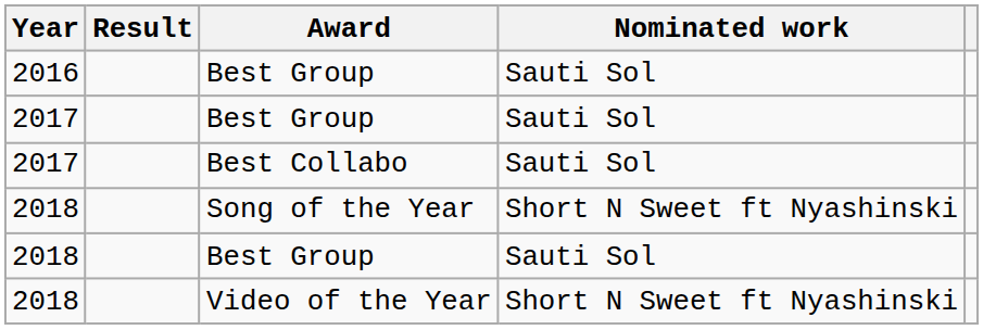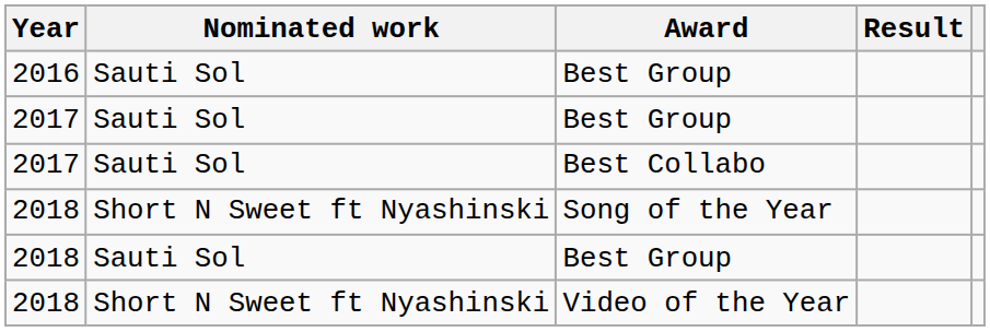columns swapped: Nominated work <-> Result
